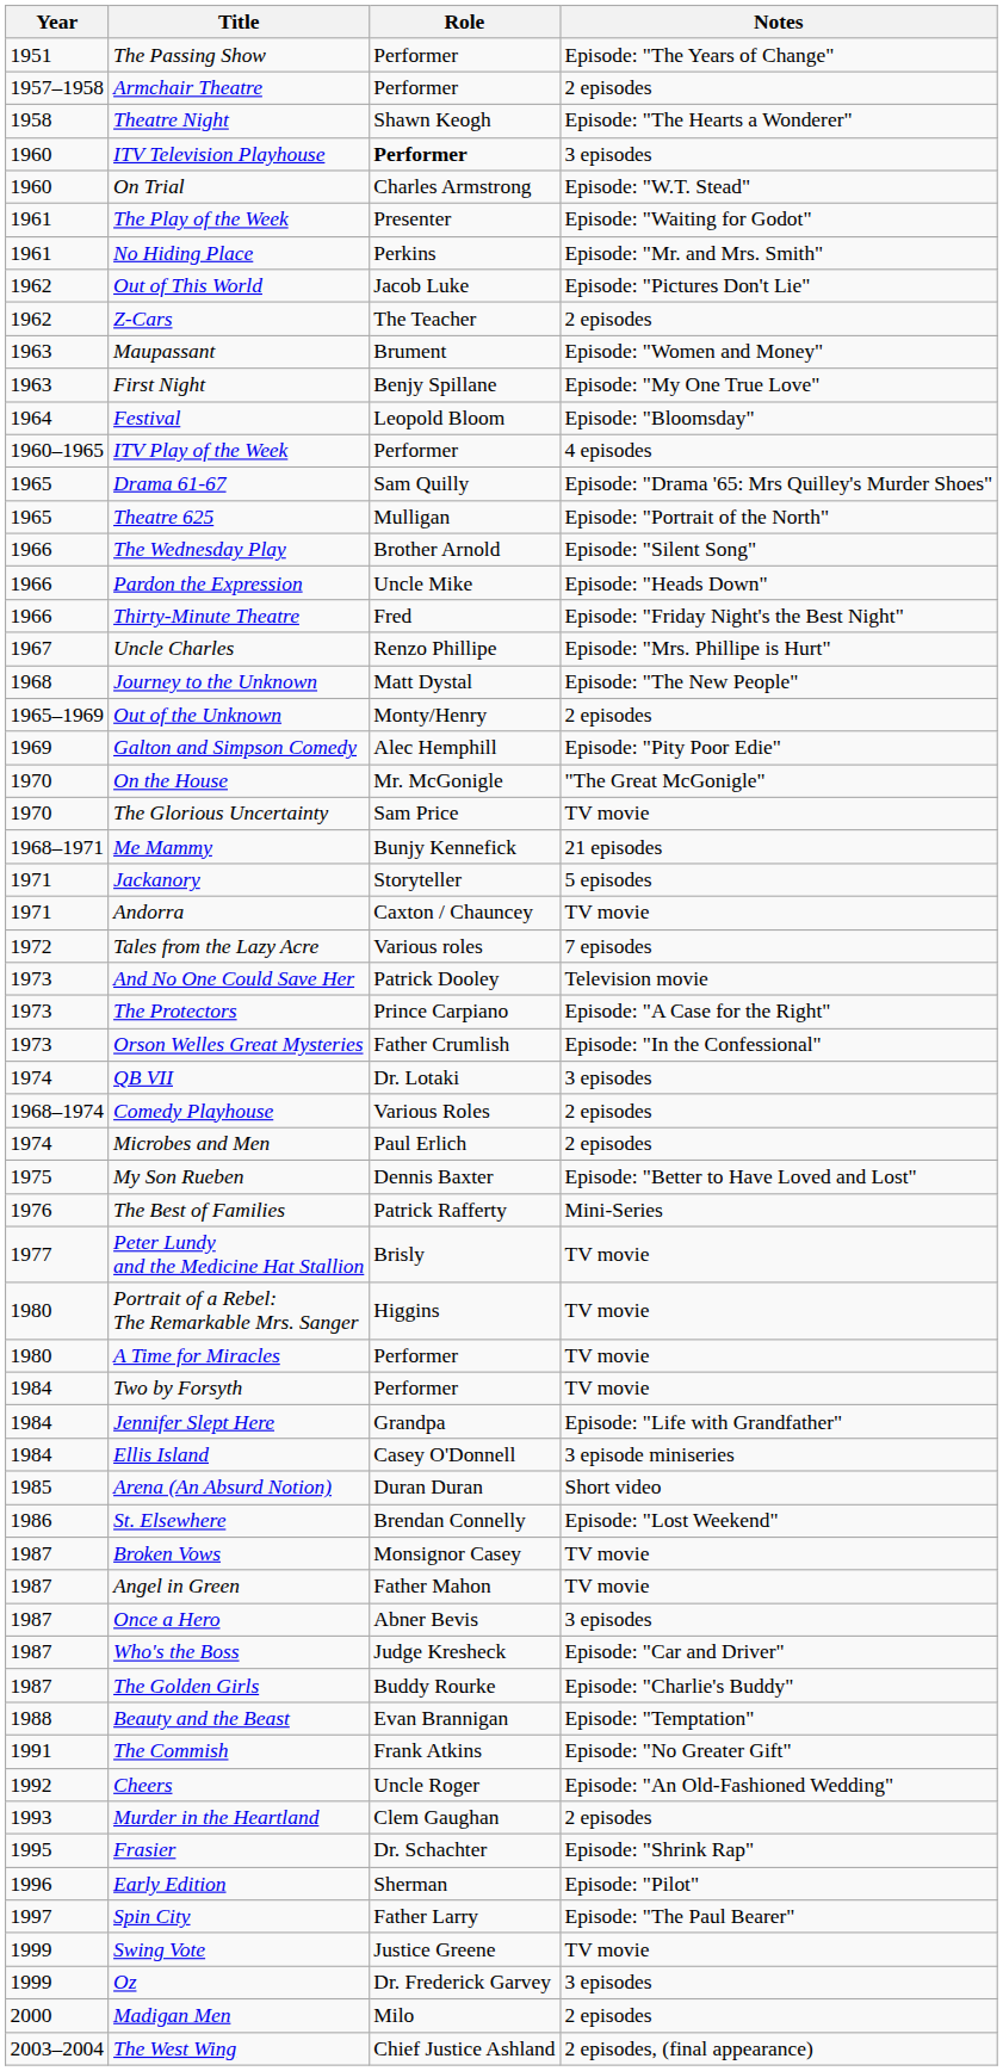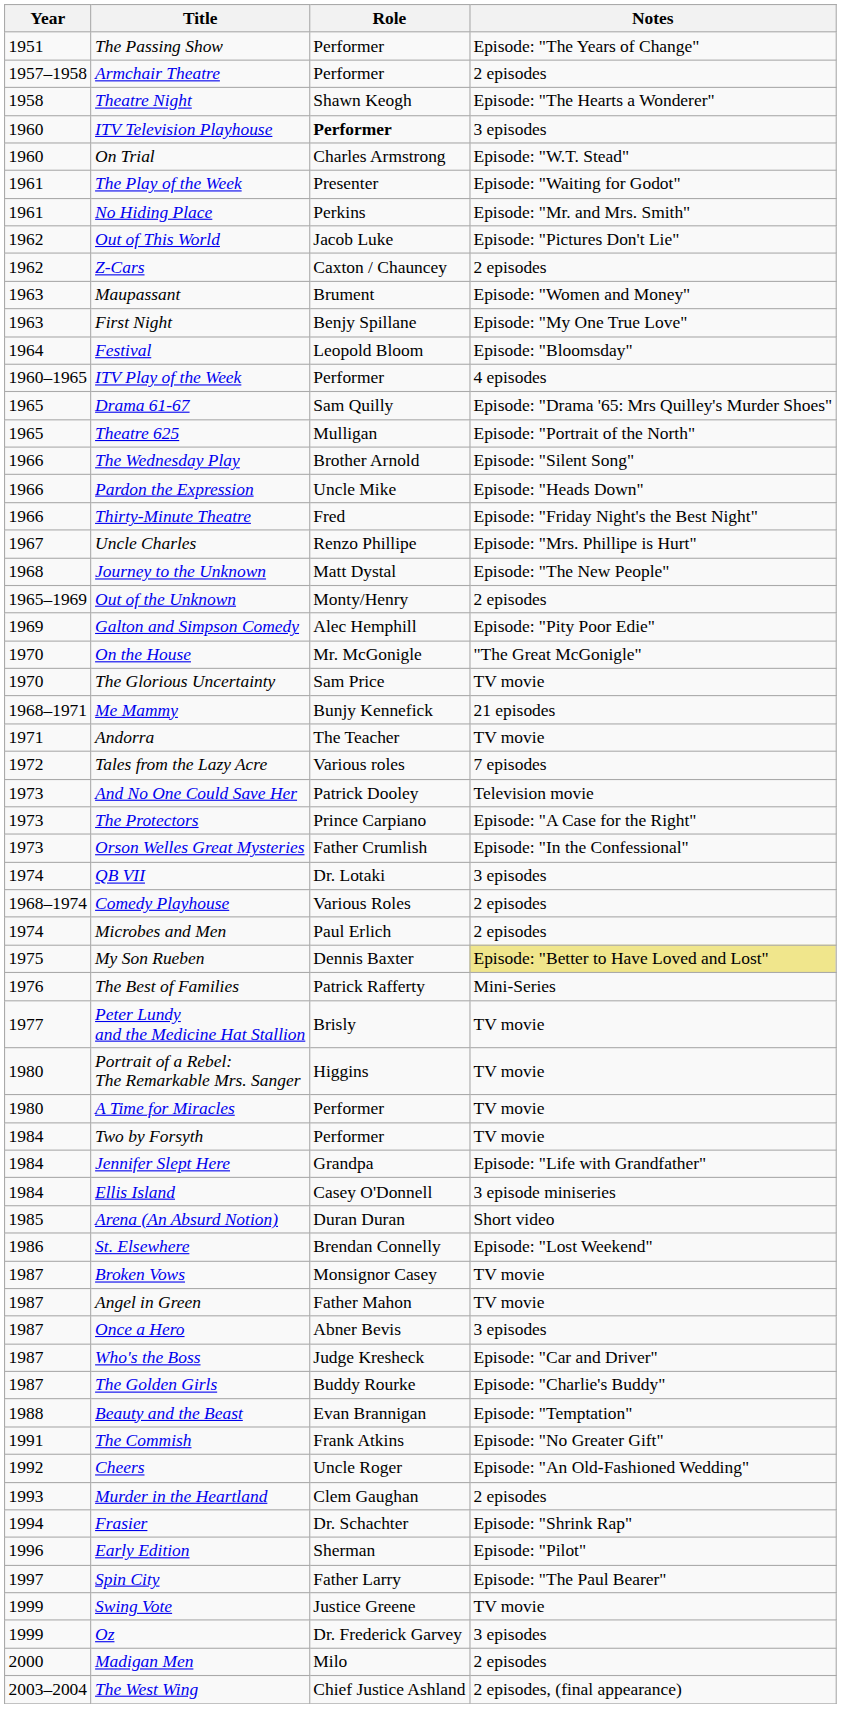Z-Cars | Role: The Teacher -> Caxton / Chauncey
- row: 1971 | Jackanory | Storyteller | 5 episodes
Andorra | Role: Caxton / Chauncey -> The Teacher
My Son Rueben | Notes: no background -> khaki background
Frasier | Year: 1995 -> 1994
